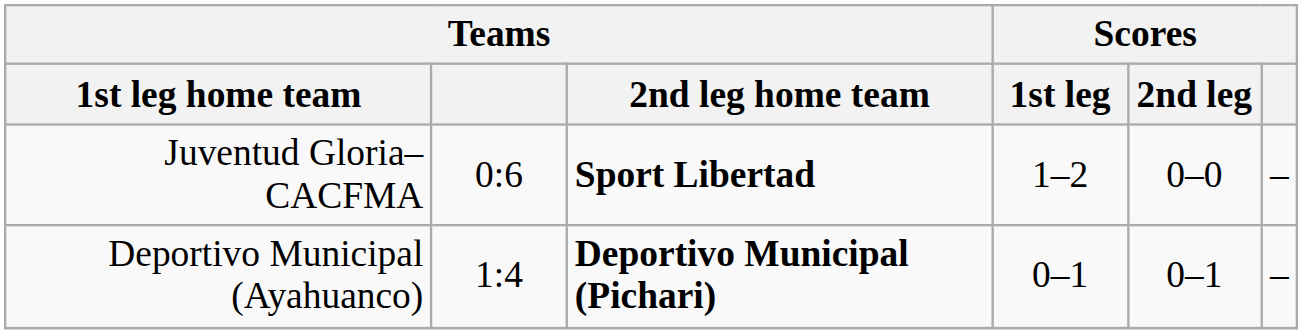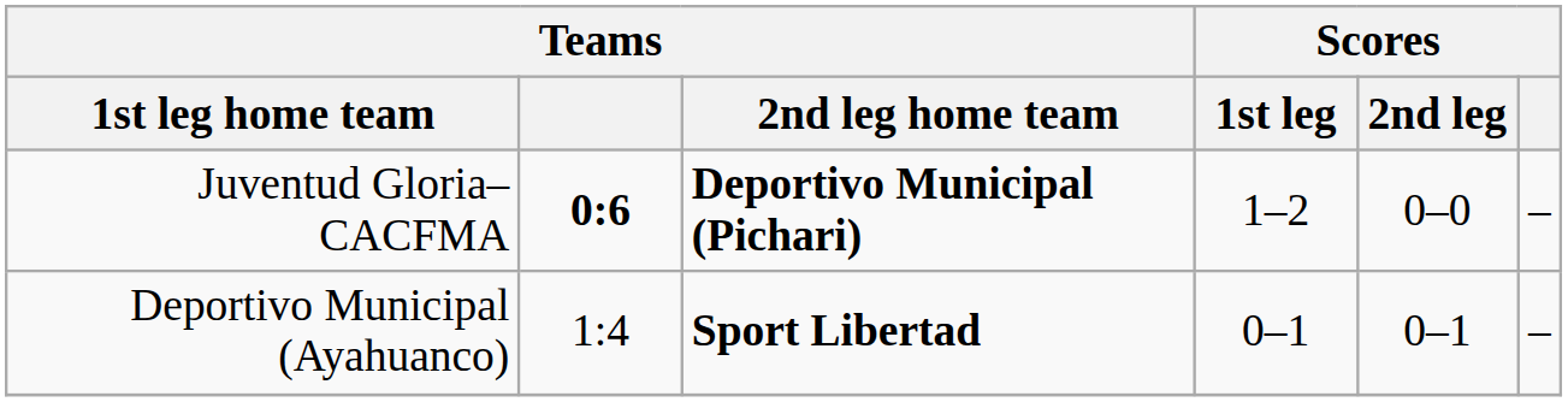Juventud Gloria–CACFMA | Teams: normal -> bold
Juventud Gloria–CACFMA | Teams / 2nd leg home team: Sport Libertad -> Deportivo Municipal (Pichari)
Deportivo Municipal (Ayahuanco) | Teams / 2nd leg home team: Deportivo Municipal (Pichari) -> Sport Libertad
